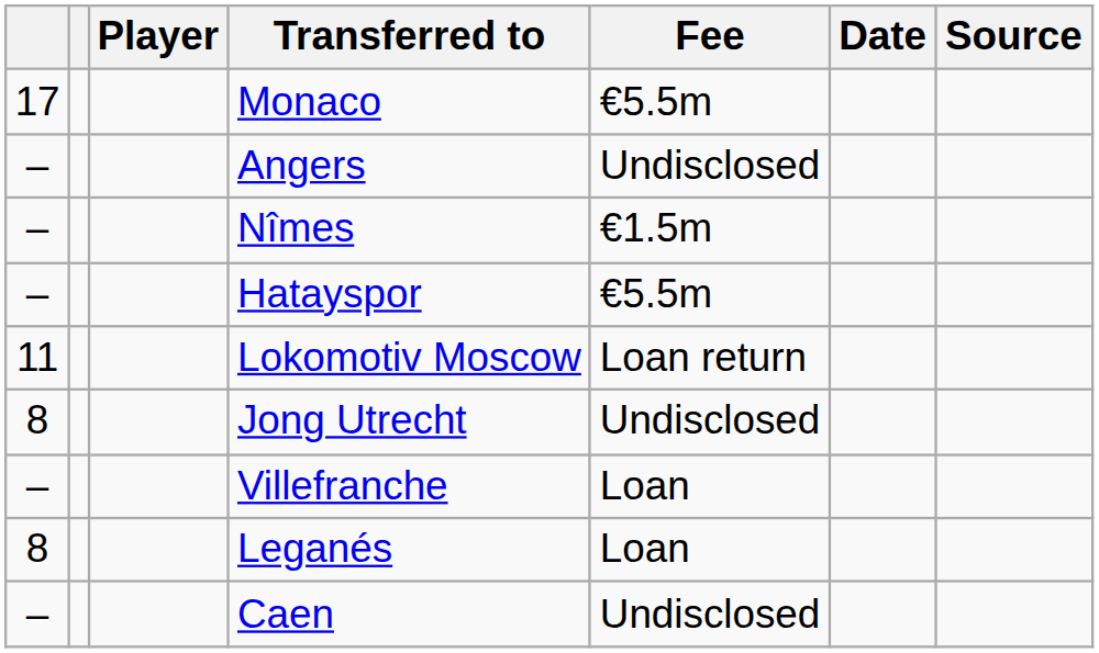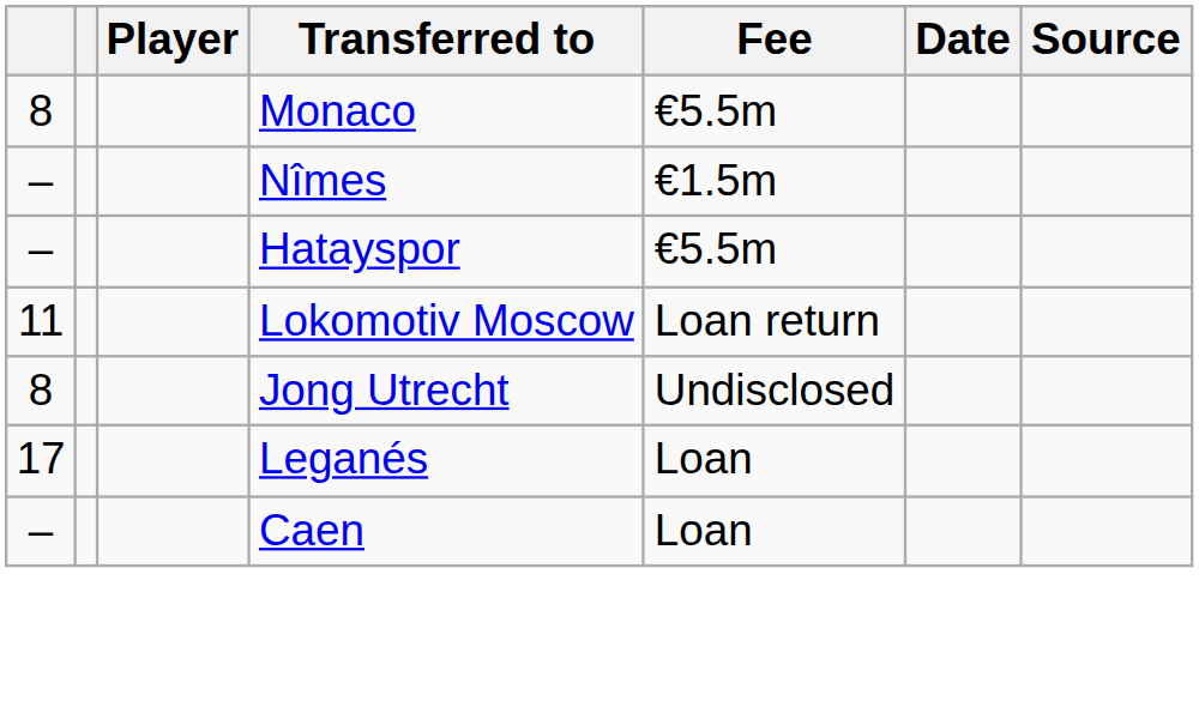Monaco | column 1: 17 -> 8
- row: – | Angers | Undisclosed
- row: – | Villefranche | Loan
Leganés | column 1: 8 -> 17
Caen | Fee: Undisclosed -> Loan
